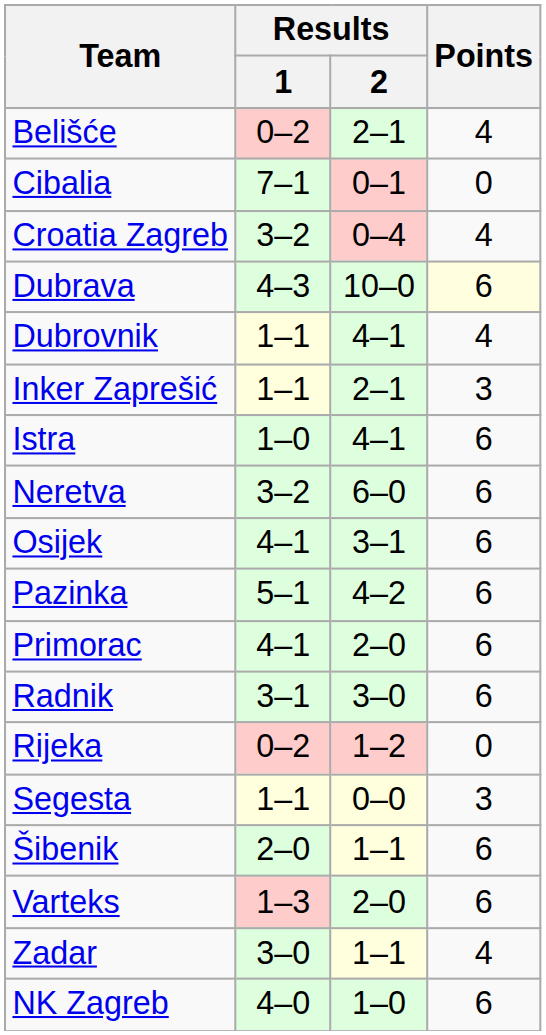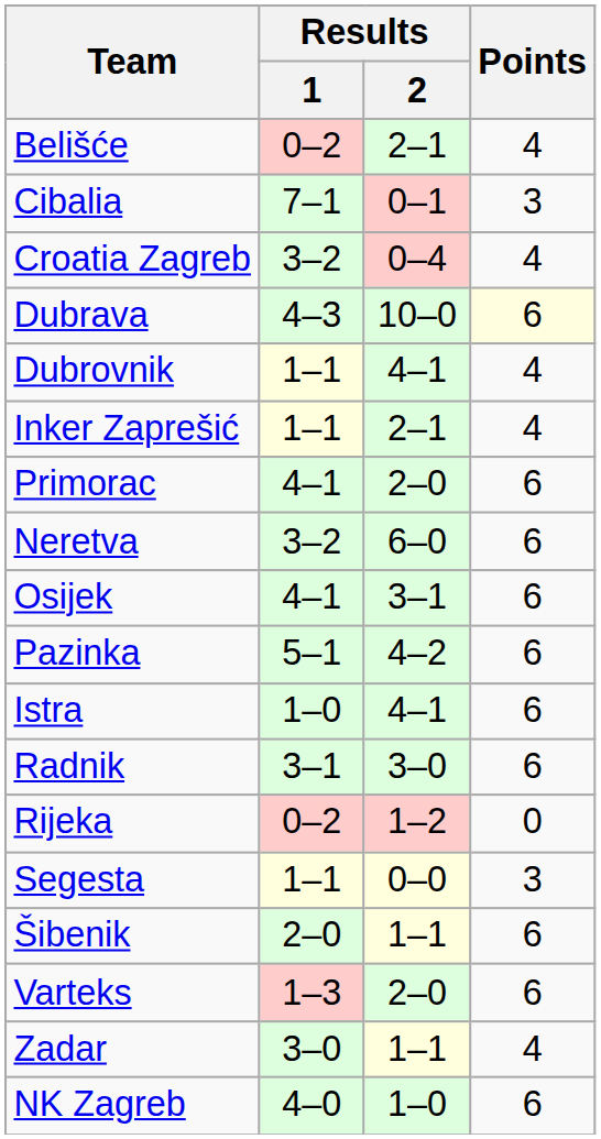Cibalia | Points: 0 -> 3
Inker Zaprešić | Points: 3 -> 4
rows swapped: Istra <-> Primorac
